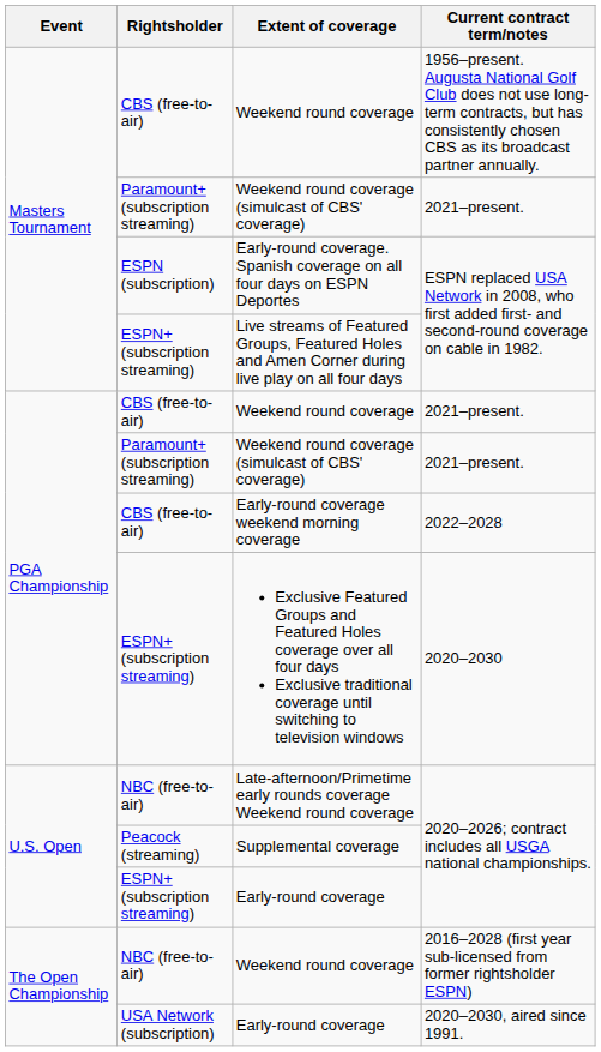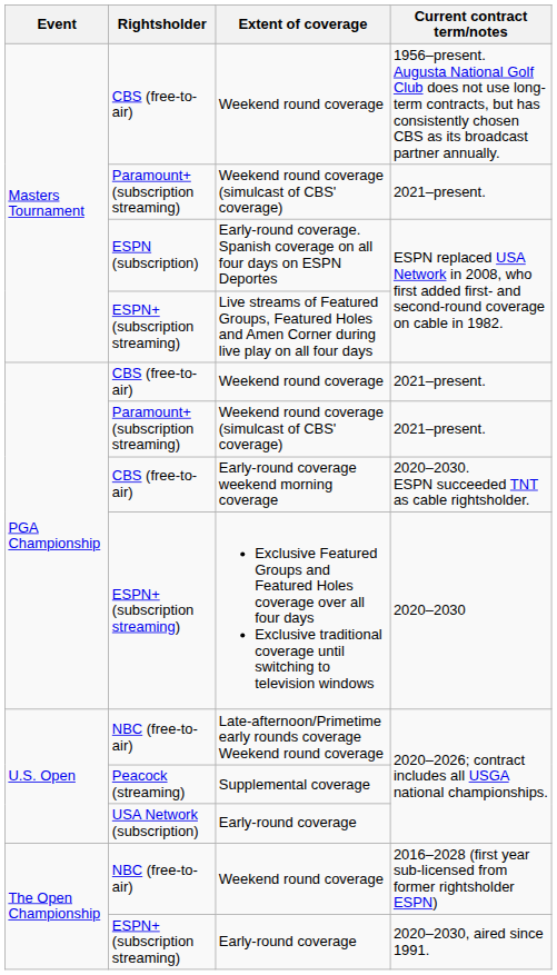Early-round coverage weekend morning coverage | Current contract term/notes: 2022–2028 -> 2020–2030. ESPN succeeded TNT as cable rightsholder.
U.S. Open / Early-round coverage | Rightsholder: ESPN+ (subscription streaming) -> USA Network (subscription)
The Open Championship / Early-round coverage | Rightsholder: USA Network (subscription) -> ESPN+ (subscription streaming)
